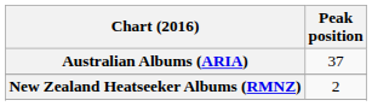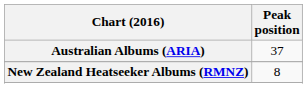New Zealand Heatseeker Albums (RMNZ) | Peak position: 2 -> 8
